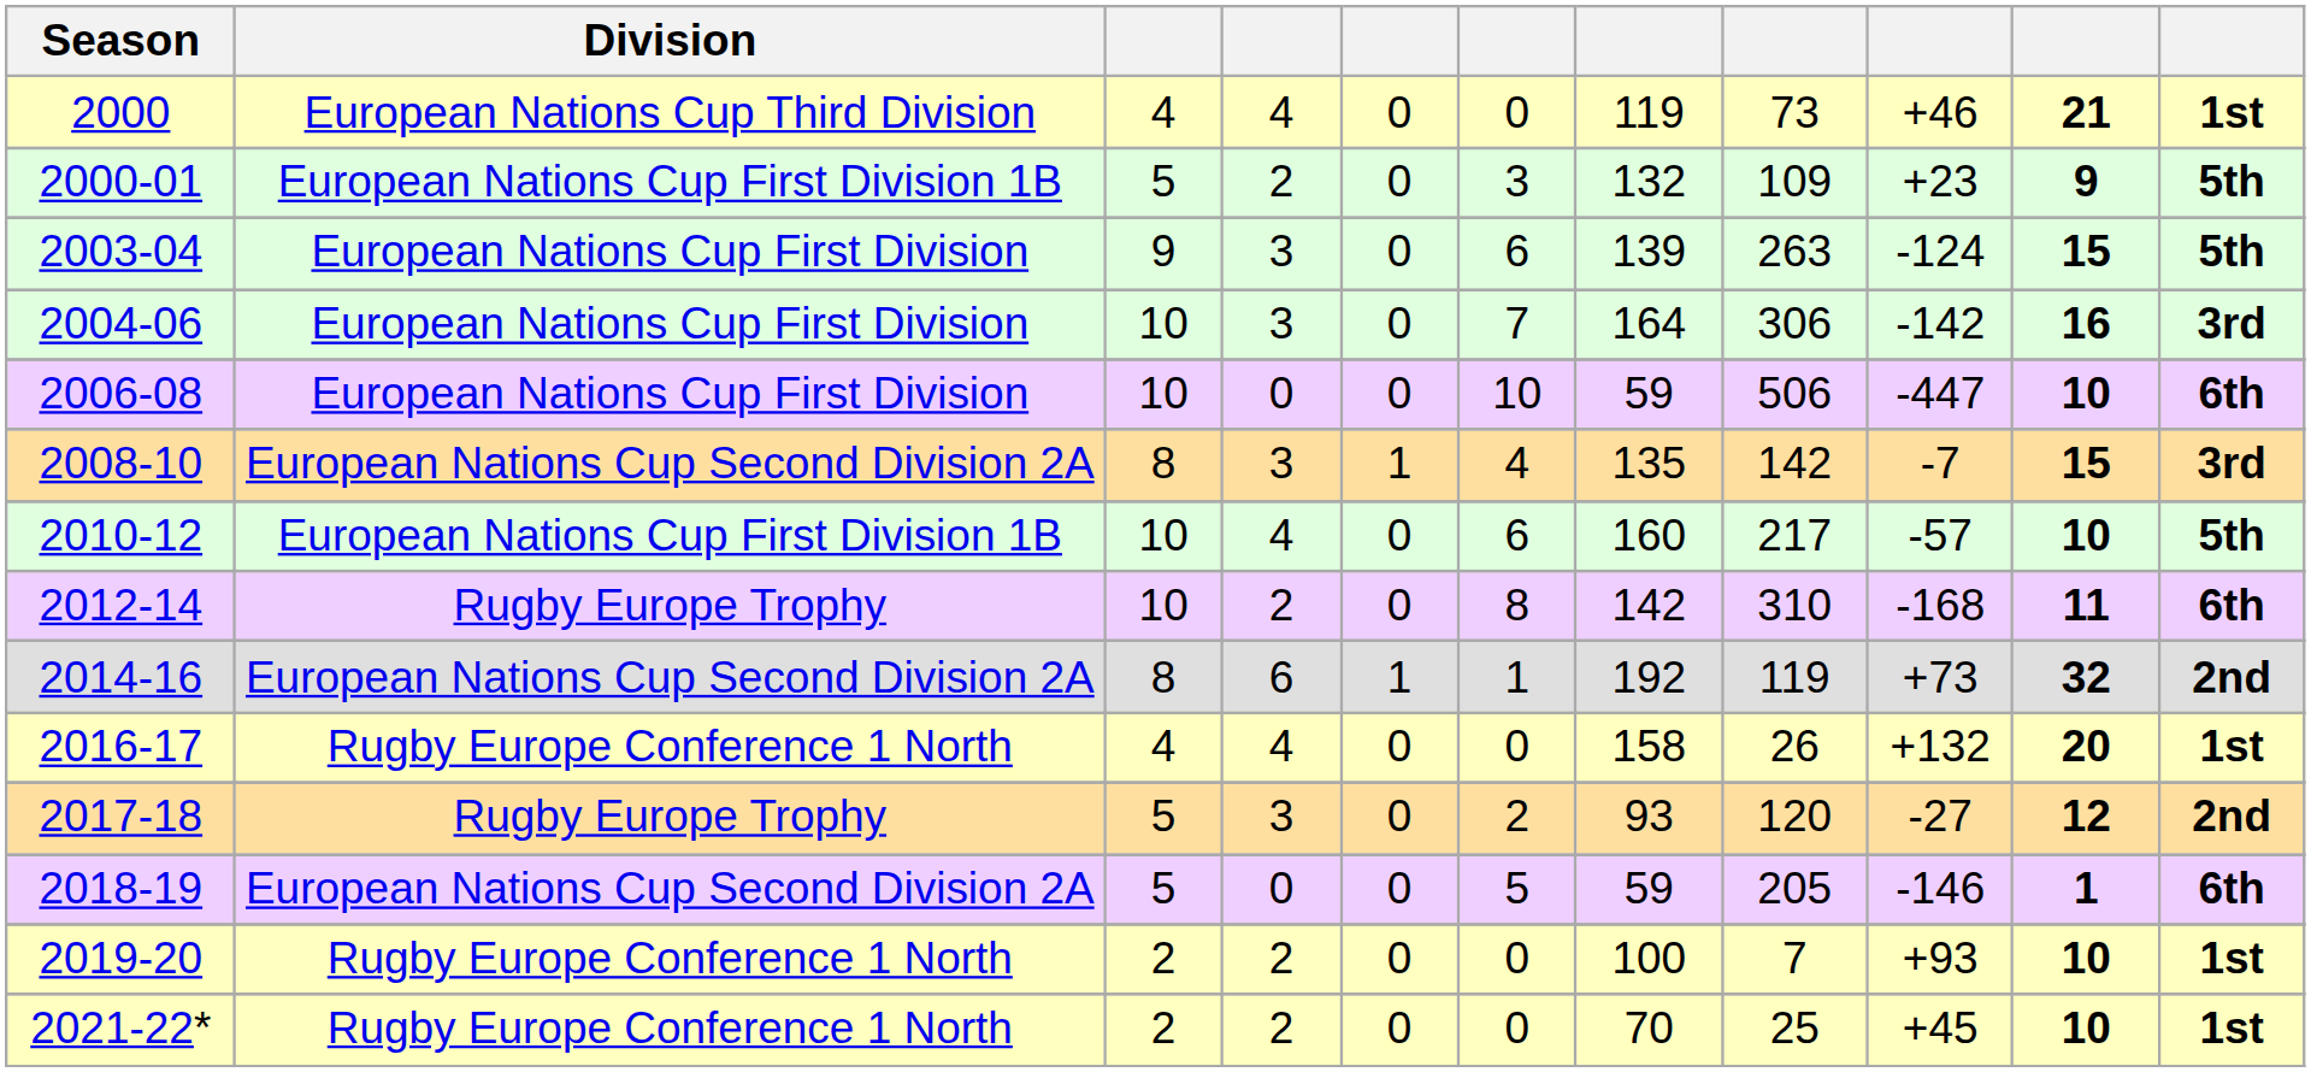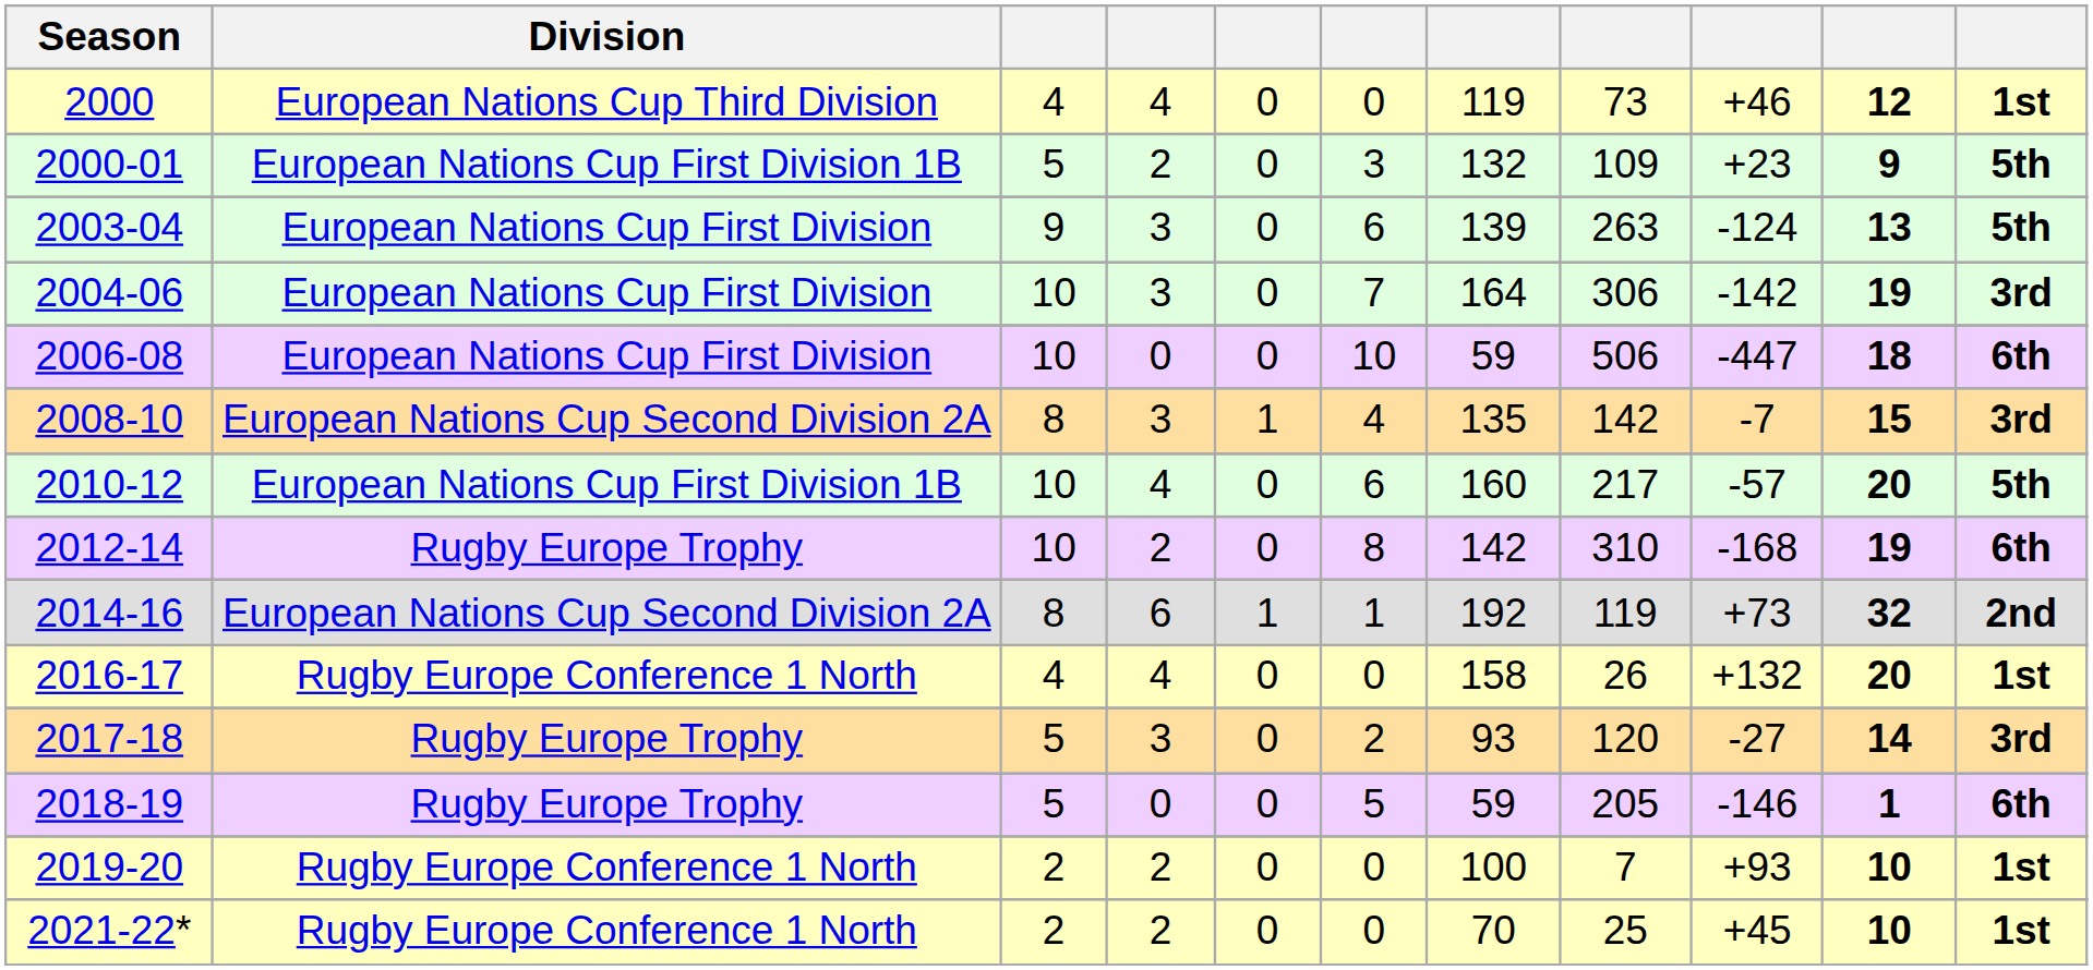2000 | column 10: 21 -> 12
2003-04 | column 10: 15 -> 13
2004-06 | column 10: 16 -> 19
2006-08 | column 10: 10 -> 18
2010-12 | column 10: 10 -> 20
2012-14 | column 10: 11 -> 19
2017-18 | column 10: 12 -> 14
2017-18 | column 11: 2nd -> 3rd
2018-19 | Division: European Nations Cup Second Division 2A -> Rugby Europe Trophy
